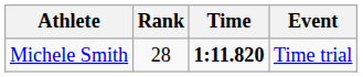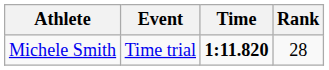columns swapped: Event <-> Rank
